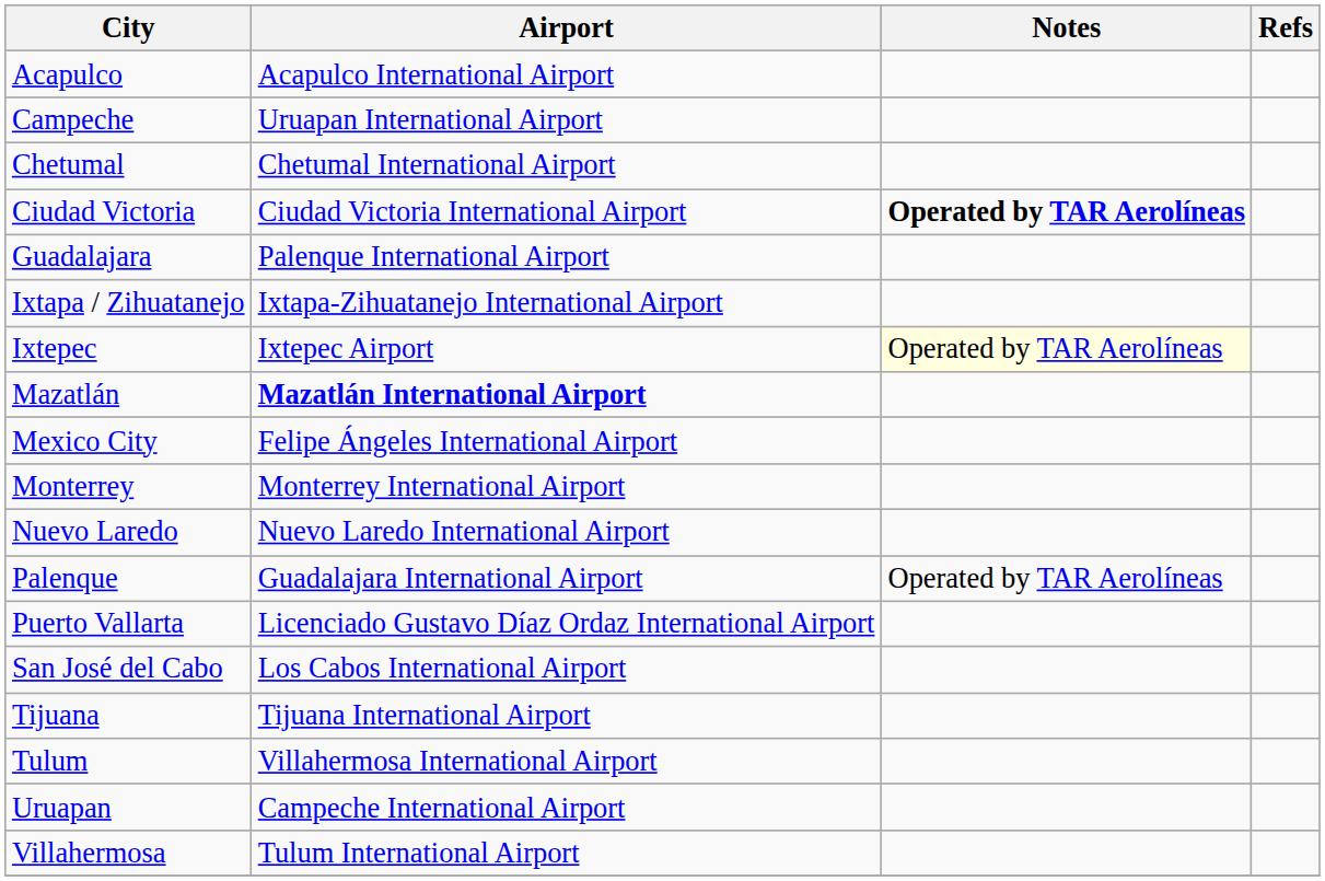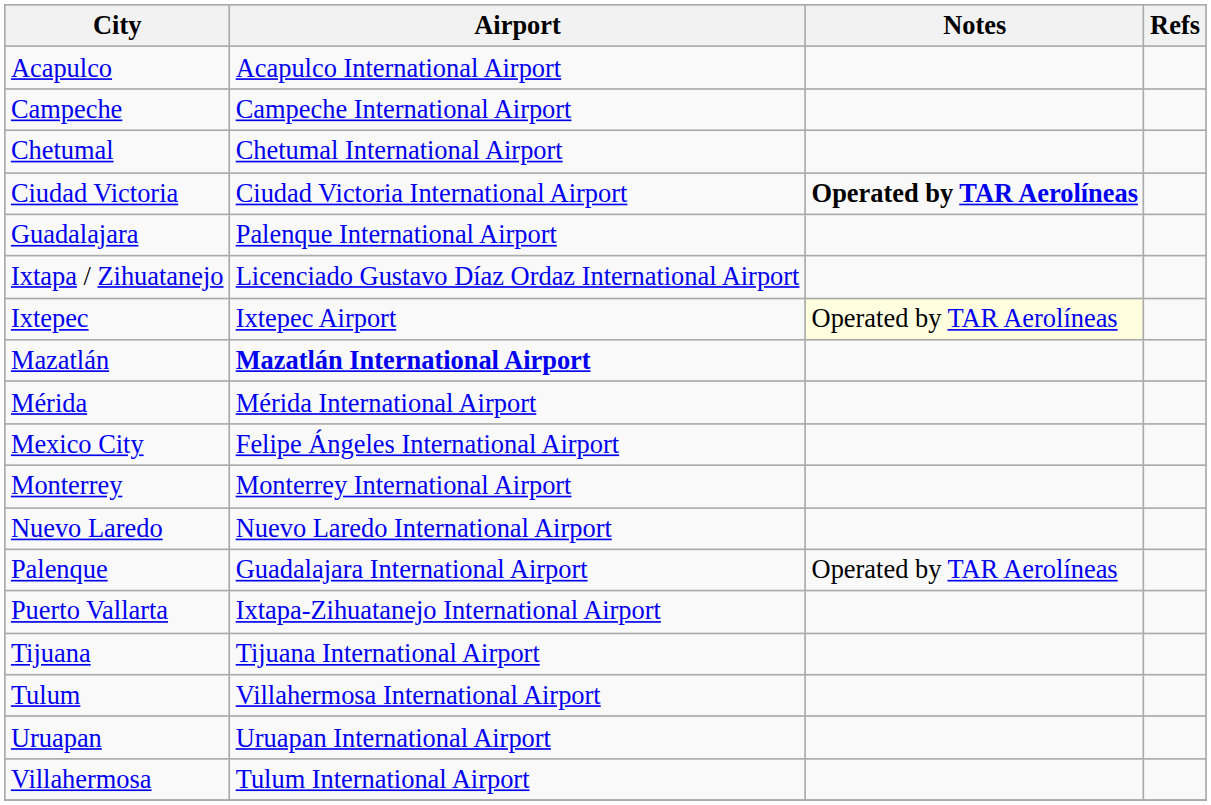Campeche | Airport: Uruapan International Airport -> Campeche International Airport
Ixtapa / Zihuatanejo | Airport: Ixtapa-Zihuatanejo International Airport -> Licenciado Gustavo Díaz Ordaz International Airport
+ row: Mérida | Mérida International Airport
Puerto Vallarta | Airport: Licenciado Gustavo Díaz Ordaz International Airport -> Ixtapa-Zihuatanejo International Airport
- row: San José del Cabo | Los Cabos International Airport
Uruapan | Airport: Campeche International Airport -> Uruapan International Airport
